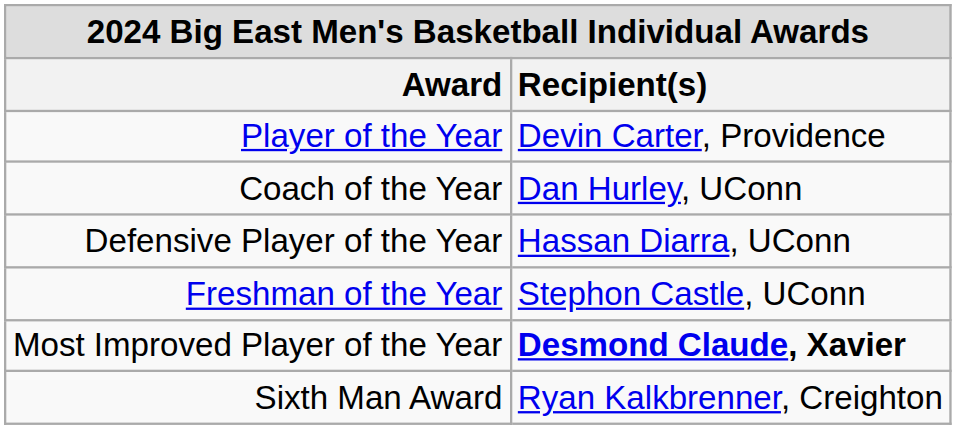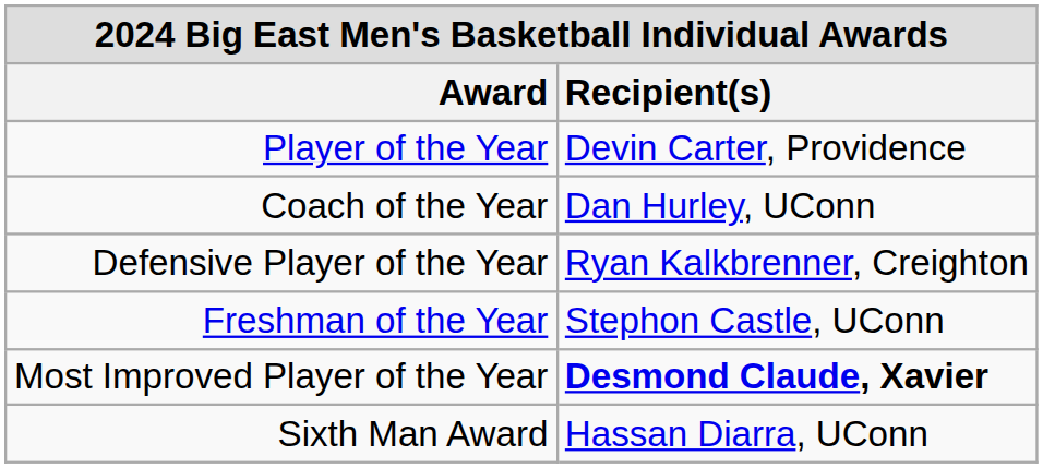Defensive Player of the Year | Recipient(s): Hassan Diarra, UConn -> Ryan Kalkbrenner, Creighton
Sixth Man Award | Recipient(s): Ryan Kalkbrenner, Creighton -> Hassan Diarra, UConn
